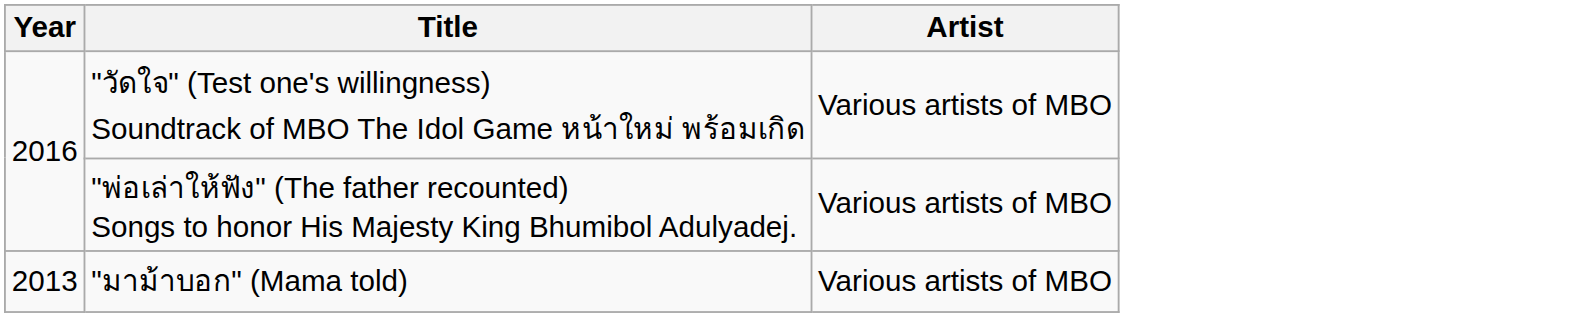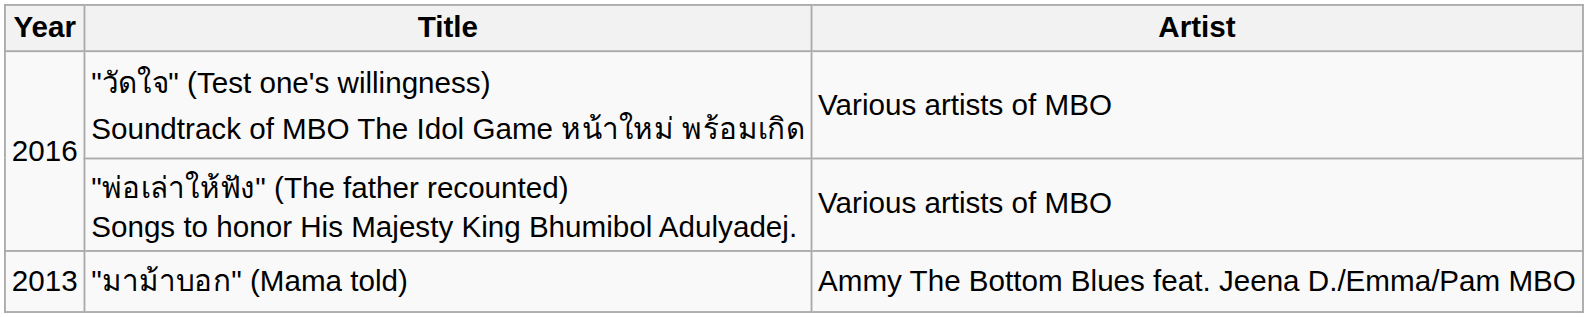"มาม้าบอก" (Mama told) | Artist: Various artists of MBO -> Ammy The Bottom Blues feat. Jeena D./Emma/Pam MBO
